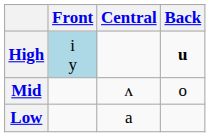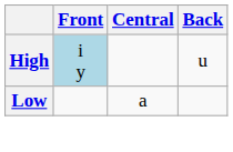High | Back: bold -> normal
- row: Mid | ʌ | o
